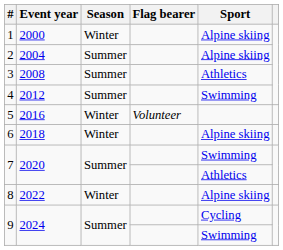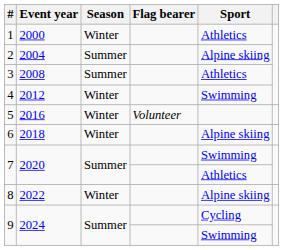1 | Sport: Alpine skiing -> Athletics
4 | Season: Summer -> Winter
